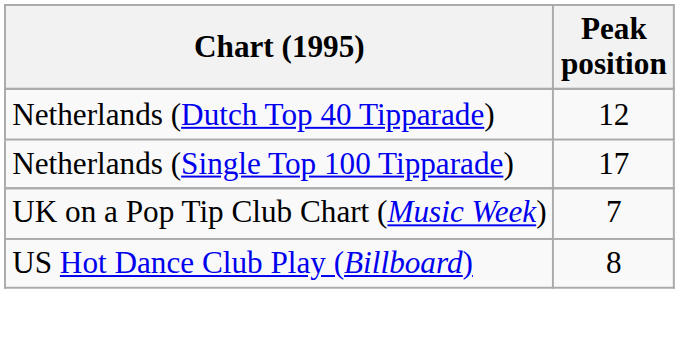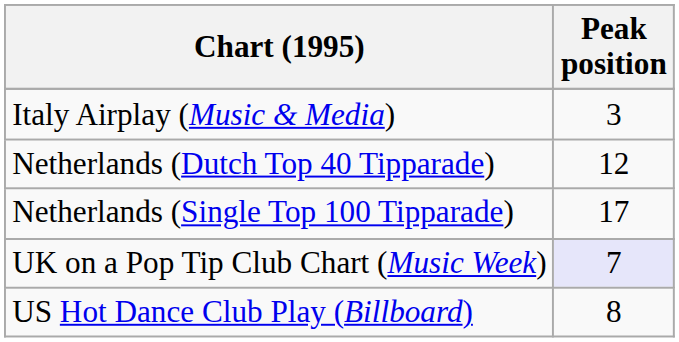+ row: Italy Airplay (Music & Media) | 3
UK on a Pop Tip Club Chart (Music Week) | Peak position: no background -> lavender background
